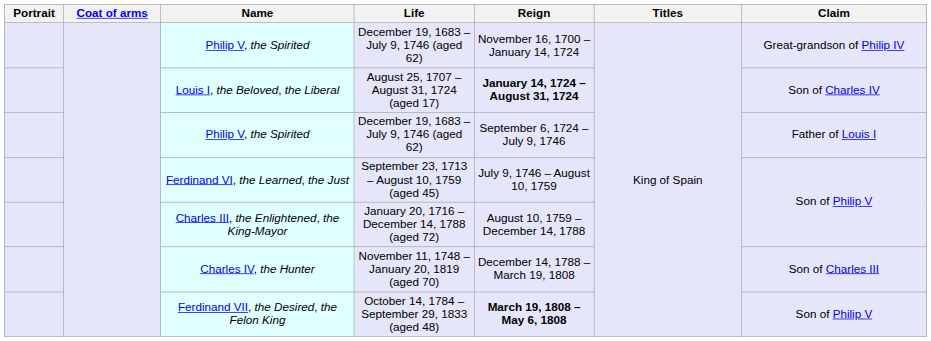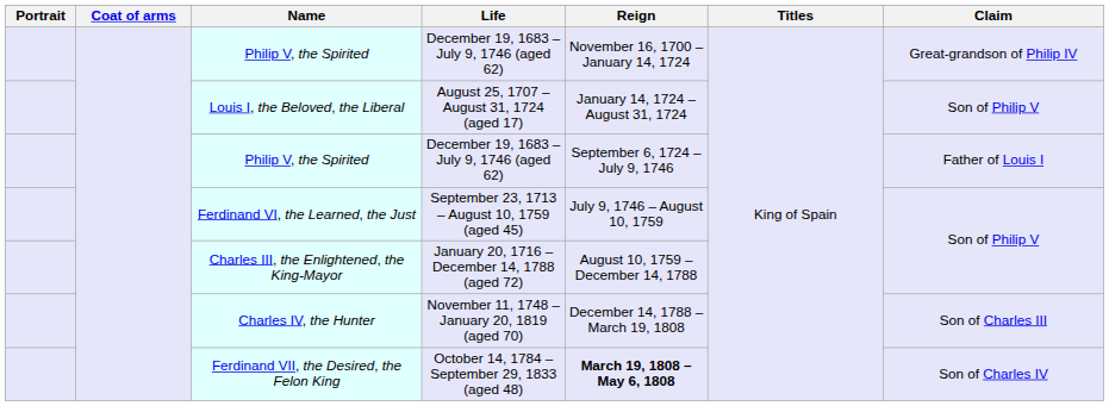Louis I, the Beloved, the Liberal | Reign: bold -> normal
Louis I, the Beloved, the Liberal | Claim: Son of Charles IV -> Son of Philip V
Ferdinand VII, the Desired, the Felon King | Claim: Son of Philip V -> Son of Charles IV
